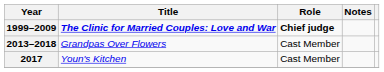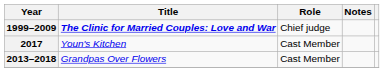1999–2009 | Role: bold -> normal
rows swapped: 2013–2018 <-> 2017
